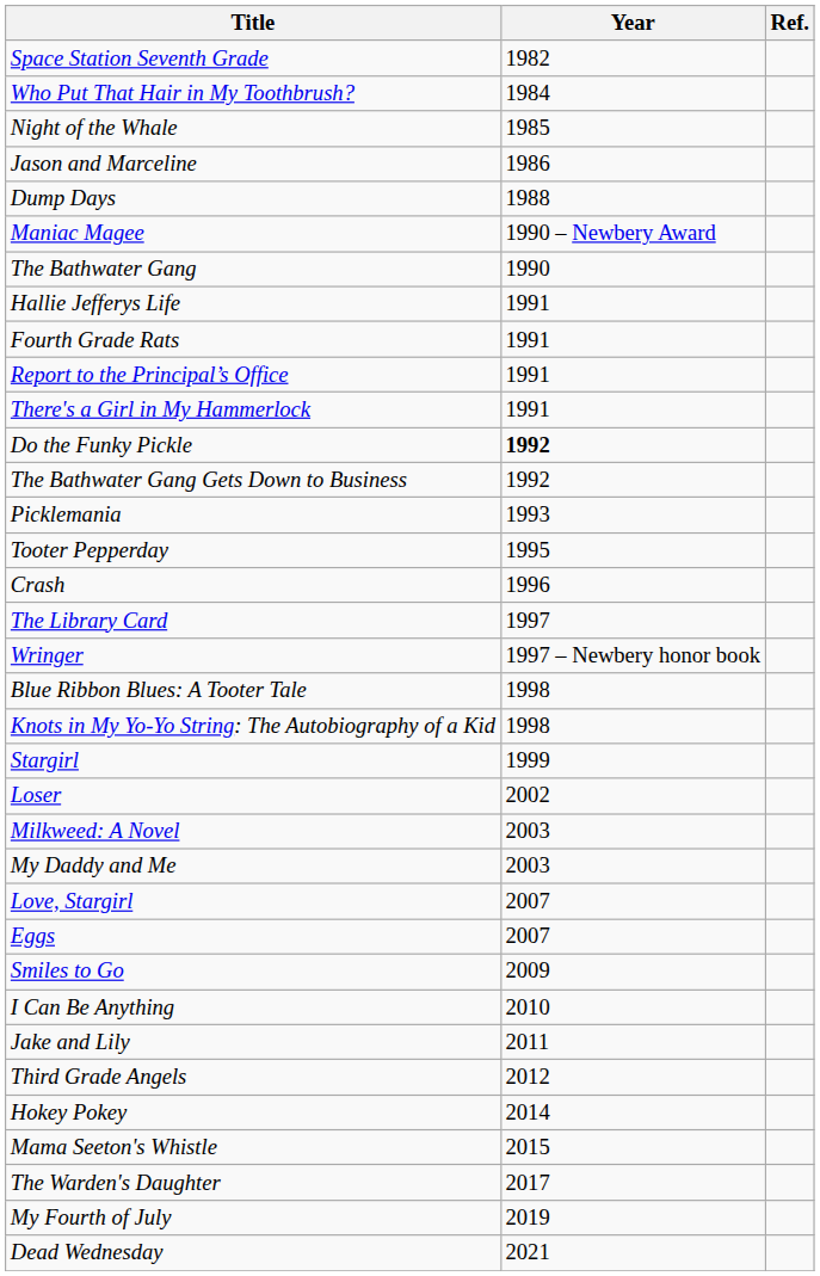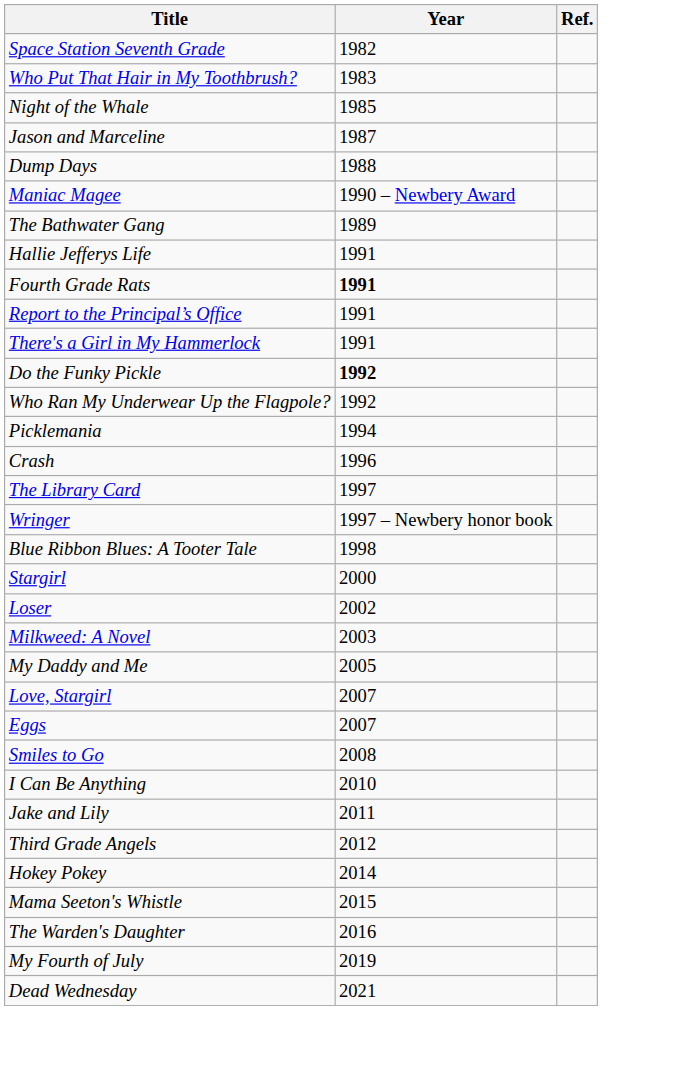Who Put That Hair in My Toothbrush? | Year: 1984 -> 1983
Jason and Marceline | Year: 1986 -> 1987
The Bathwater Gang | Year: 1990 -> 1989
Fourth Grade Rats | Year: normal -> bold
+ row: Who Ran My Underwear Up the Flagpole? | 1992
- row: The Bathwater Gang Gets Down to Business | 1992
Picklemania | Year: 1993 -> 1994
- row: Tooter Pepperday | 1995
- row: Knots in My Yo-Yo String: The Autobiography of a Kid | 1998
Stargirl | Year: 1999 -> 2000
My Daddy and Me | Year: 2003 -> 2005
Smiles to Go | Year: 2009 -> 2008
The Warden's Daughter | Year: 2017 -> 2016
